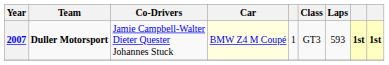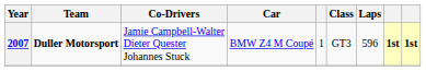2007 | Car: lightyellow background -> no background
2007 | Laps: 593 -> 596
